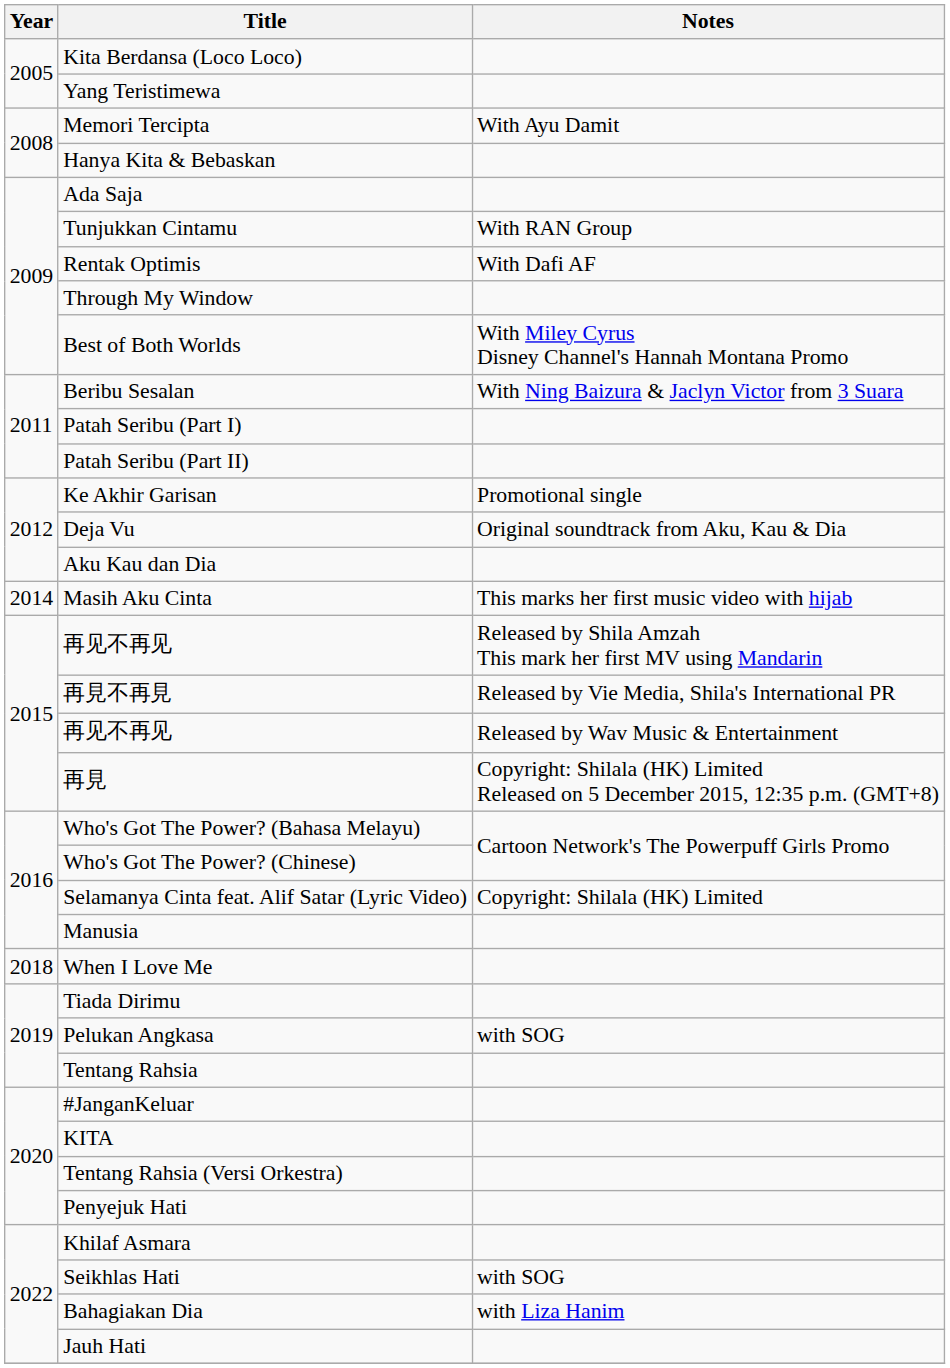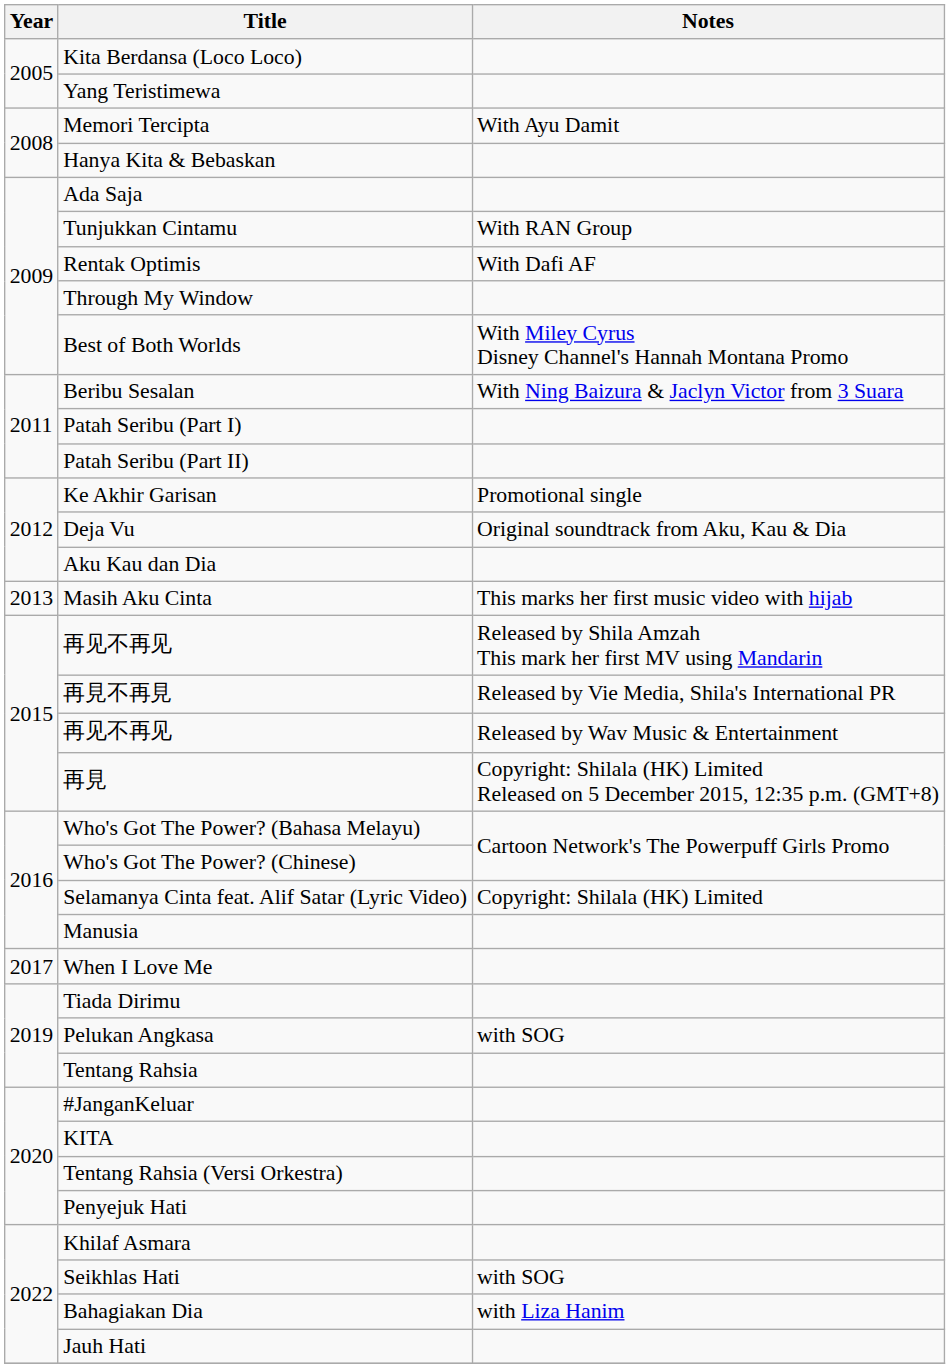Masih Aku Cinta | Year: 2014 -> 2013
When I Love Me | Year: 2018 -> 2017
